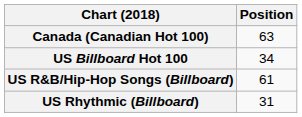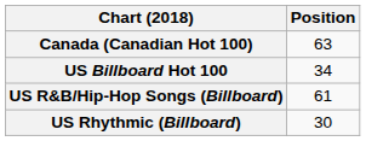US Rhythmic (Billboard) | Position: 31 -> 30
